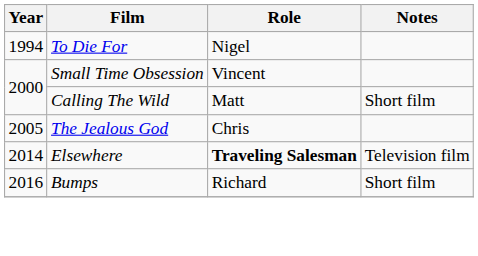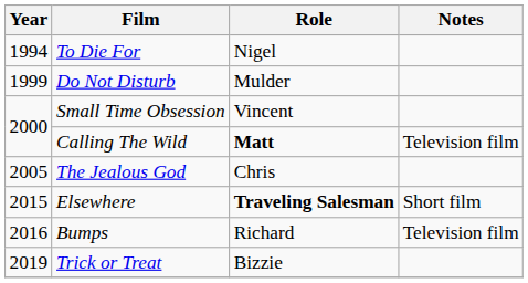+ row: 1999 | Do Not Disturb | Mulder
Calling The Wild | Role: normal -> bold
Calling The Wild | Notes: Short film -> Television film
Elsewhere | Year: 2014 -> 2015
Elsewhere | Notes: Television film -> Short film
Bumps | Notes: Short film -> Television film
+ row: 2019 | Trick or Treat | Bizzie
